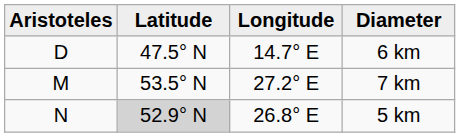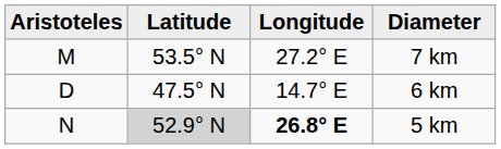rows swapped: 6 km <-> 7 km
5 km | Longitude: normal -> bold
